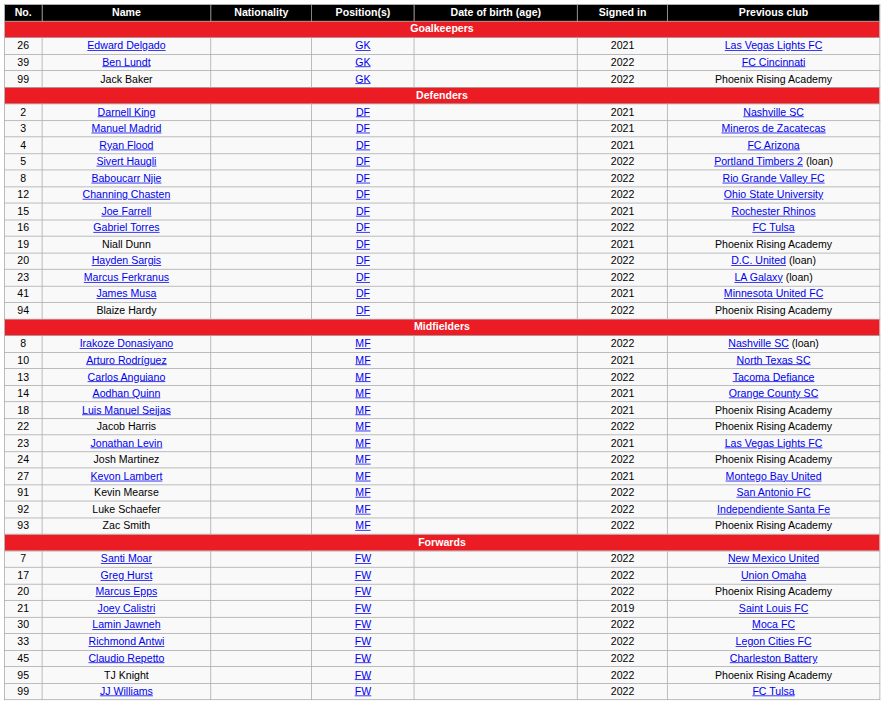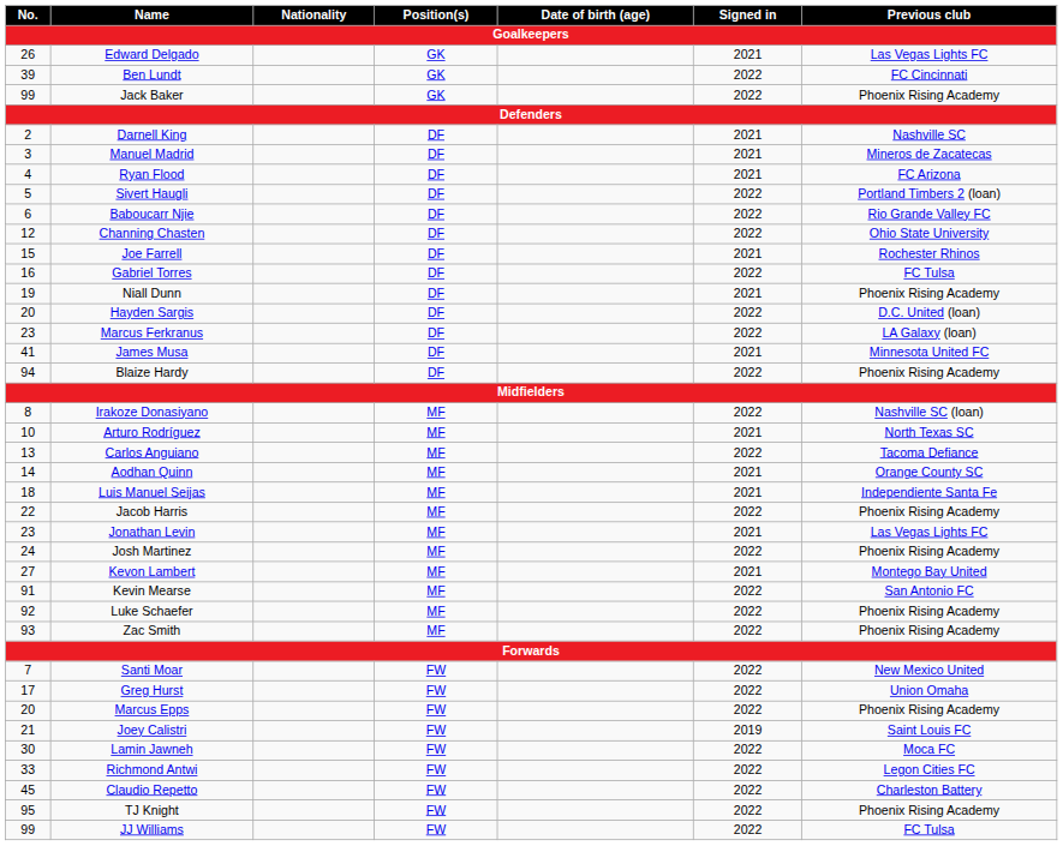Baboucarr Njie | No.: 8 -> 6
Luis Manuel Seijas | Previous club: Phoenix Rising Academy -> Independiente Santa Fe
Luke Schaefer | Previous club: Independiente Santa Fe -> Phoenix Rising Academy
